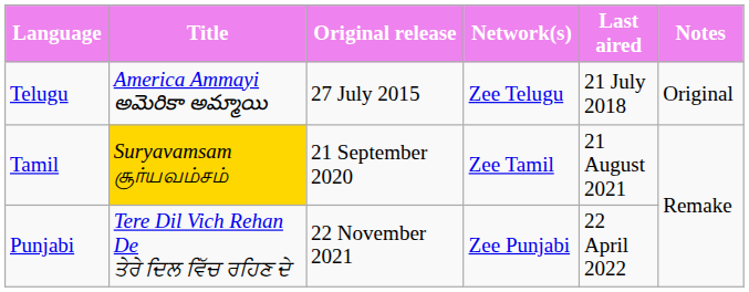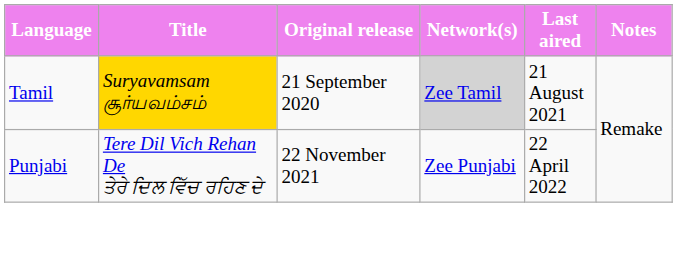- row: Telugu | America Ammayi అమెరికా అమ్మాయి | 27 July 2015 | Zee Telugu | 21 July 2018 | Original
Tamil | Network(s): no background -> lightgrey background
